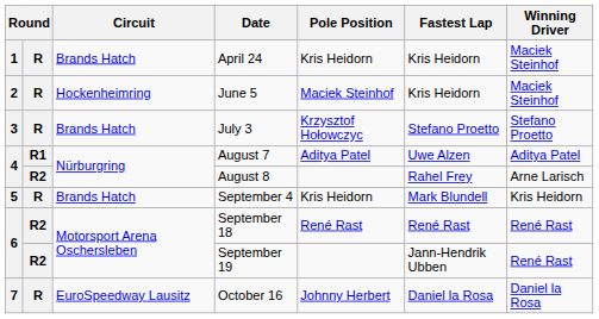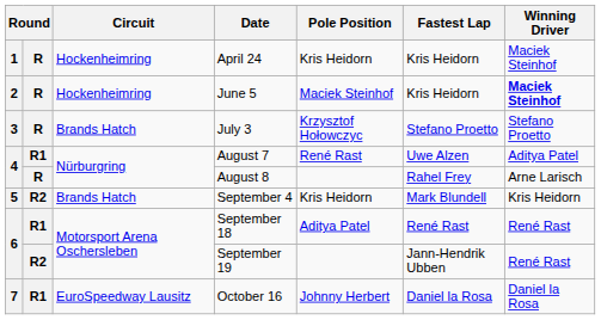April 24 | Circuit: Brands Hatch -> Hockenheimring
June 5 | Winning Driver: normal -> bold
August 7 | Pole Position: Aditya Patel -> René Rast
August 8 | column 2: R2 -> R
September 4 | column 2: R -> R2
September 18 | column 2: R2 -> R1
September 18 | Pole Position: René Rast -> Aditya Patel
October 16 | column 2: R -> R1
